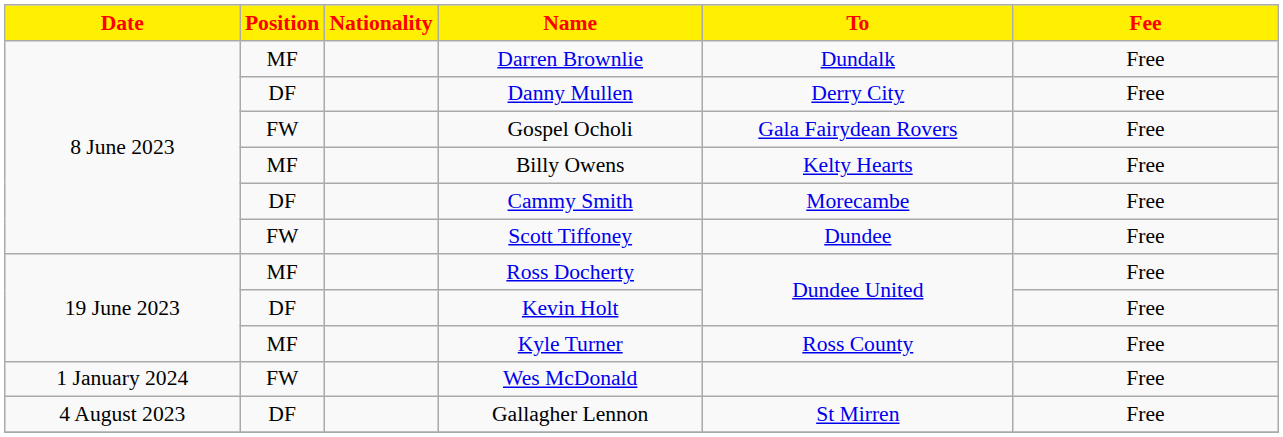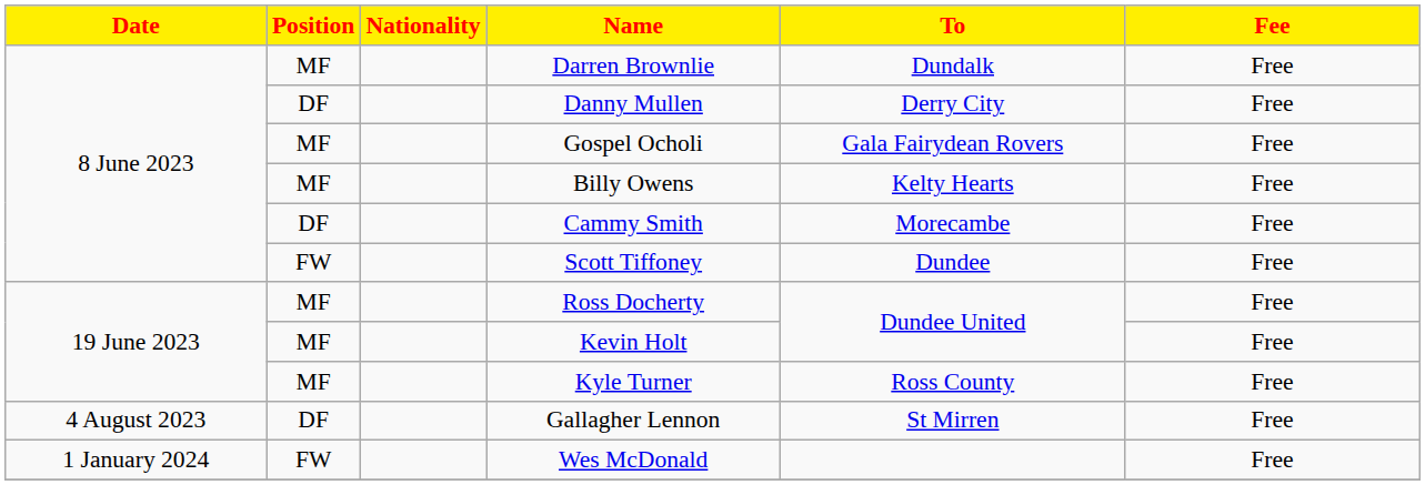Gospel Ocholi | Position: FW -> MF
Kevin Holt | Position: DF -> MF
rows swapped: Gallagher Lennon <-> Wes McDonald
